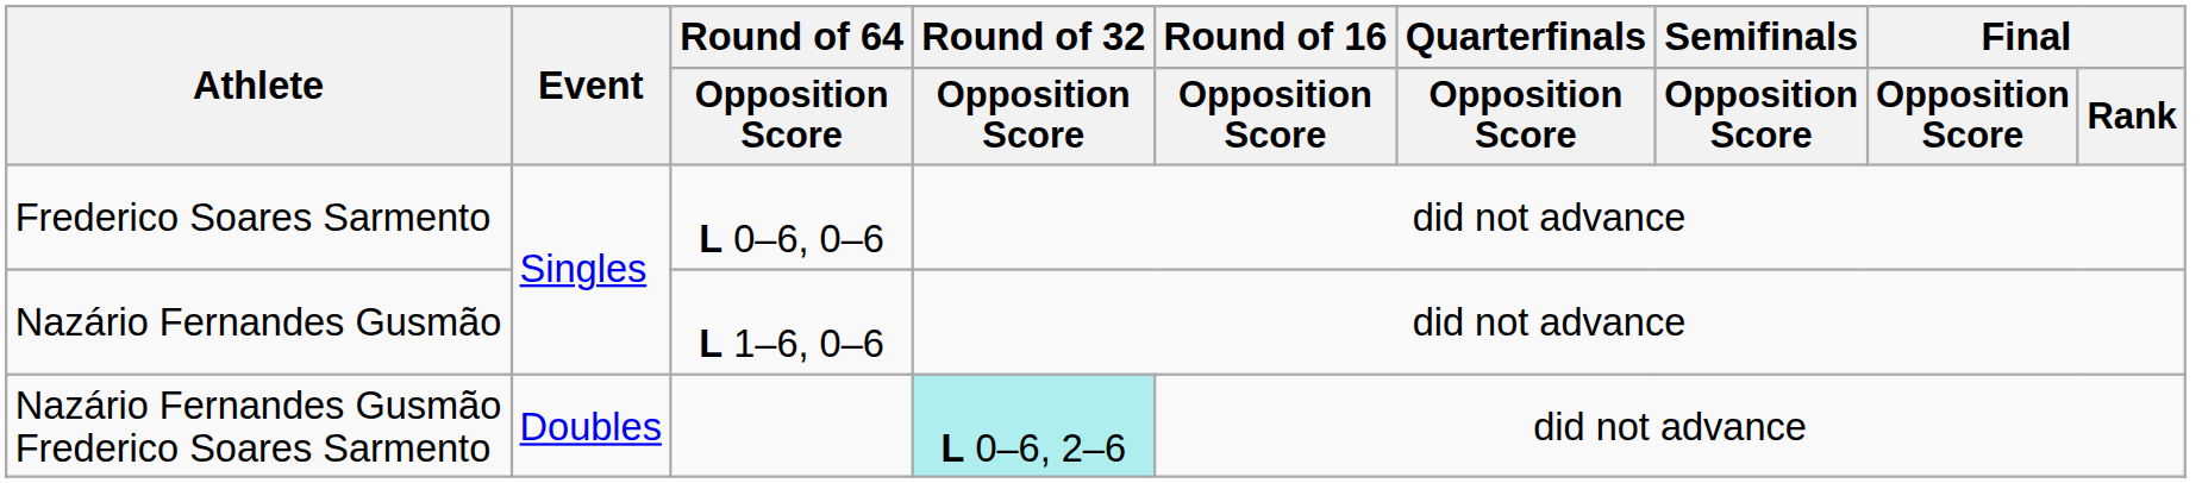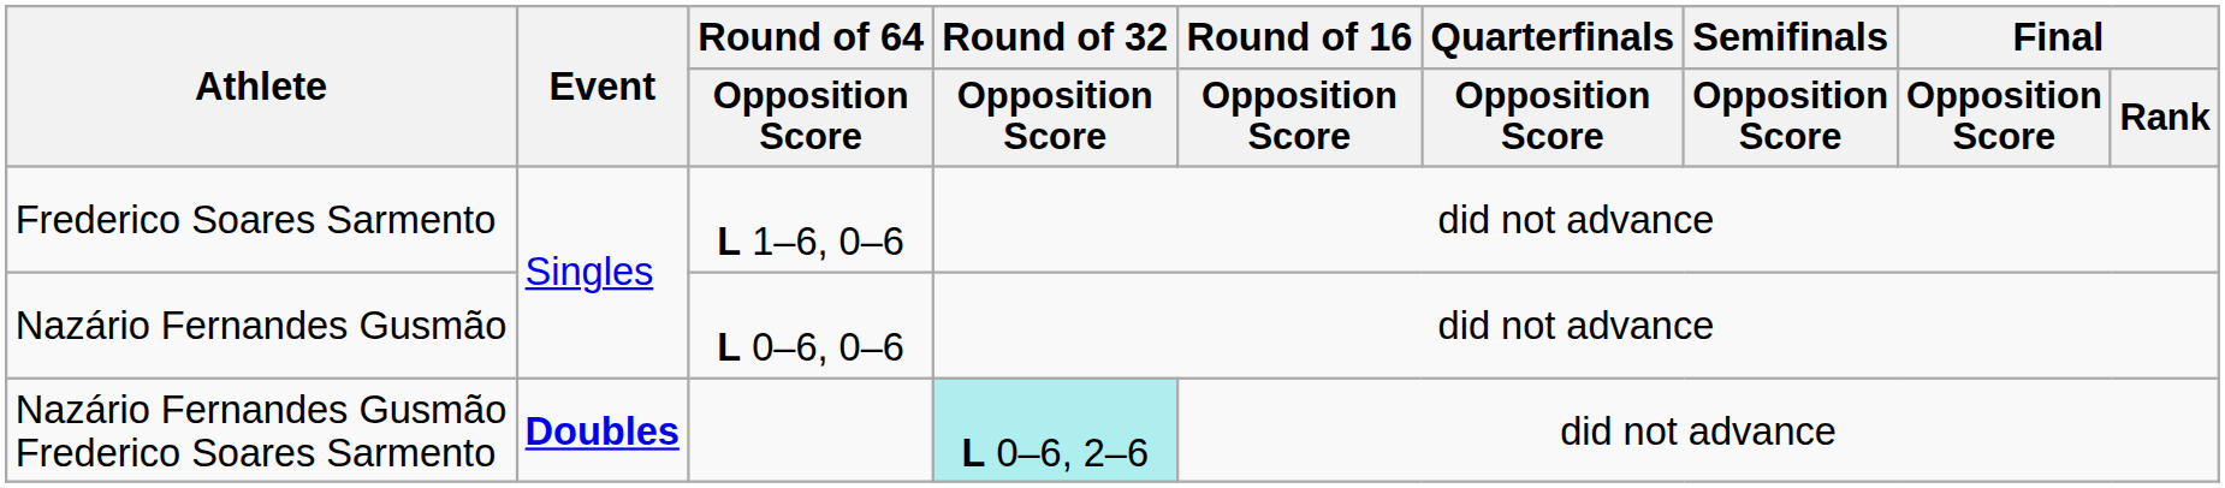Frederico Soares Sarmento | Round of 64 / Opposition Score: L 0–6, 0–6 -> L 1–6, 0–6
Nazário Fernandes Gusmão | Round of 64 / Opposition Score: L 1–6, 0–6 -> L 0–6, 0–6
Nazário Fernandes Gusmão Frederico Soares Sarmento | Event: normal -> bold
